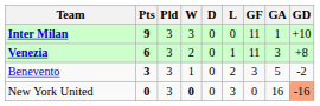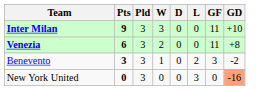- column: GA | 1 | 3 | 5 | 16
Venezia | L: 1 -> 0
New York United | W: bold -> normal
